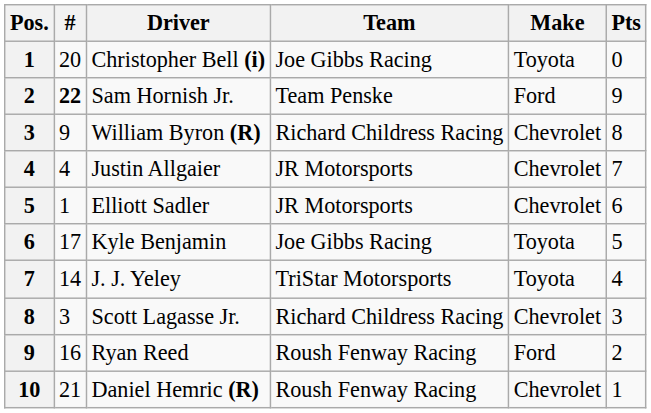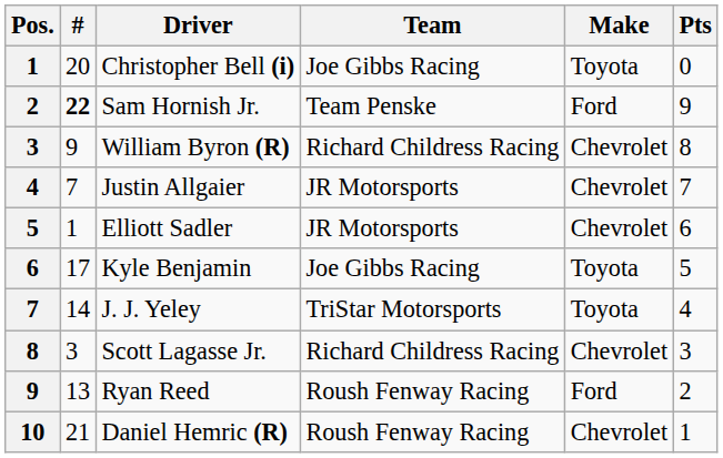Justin Allgaier | #: 4 -> 7
Ryan Reed | #: 16 -> 13
